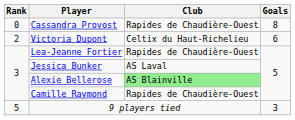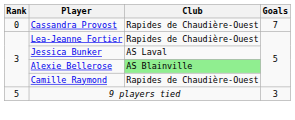Cassandra Provost | Goals: 8 -> 7
- row: 2 | Victoria Dupont | Celtix du Haut-Richelieu | 6
